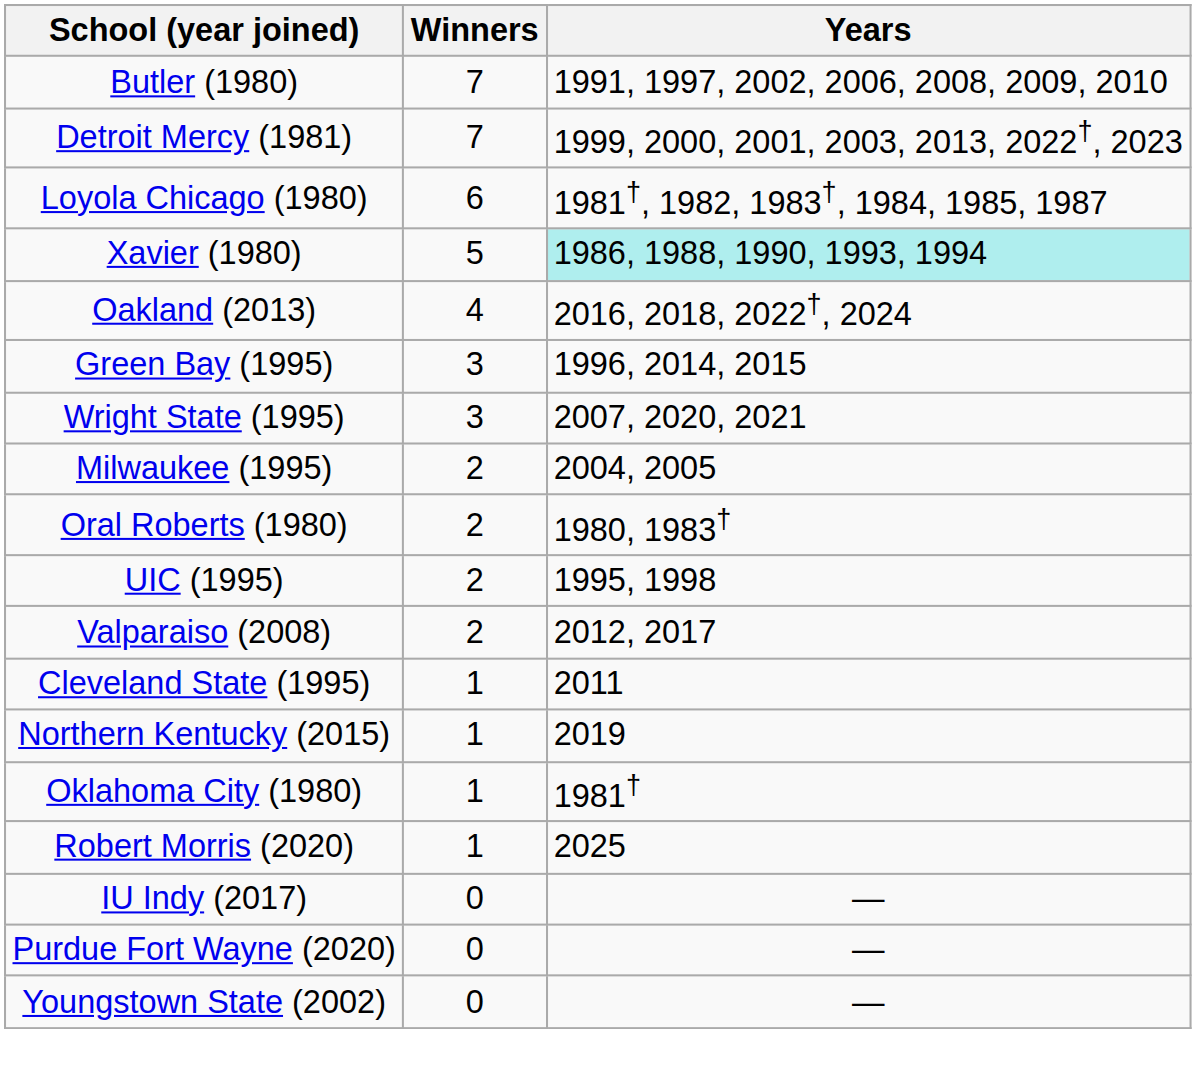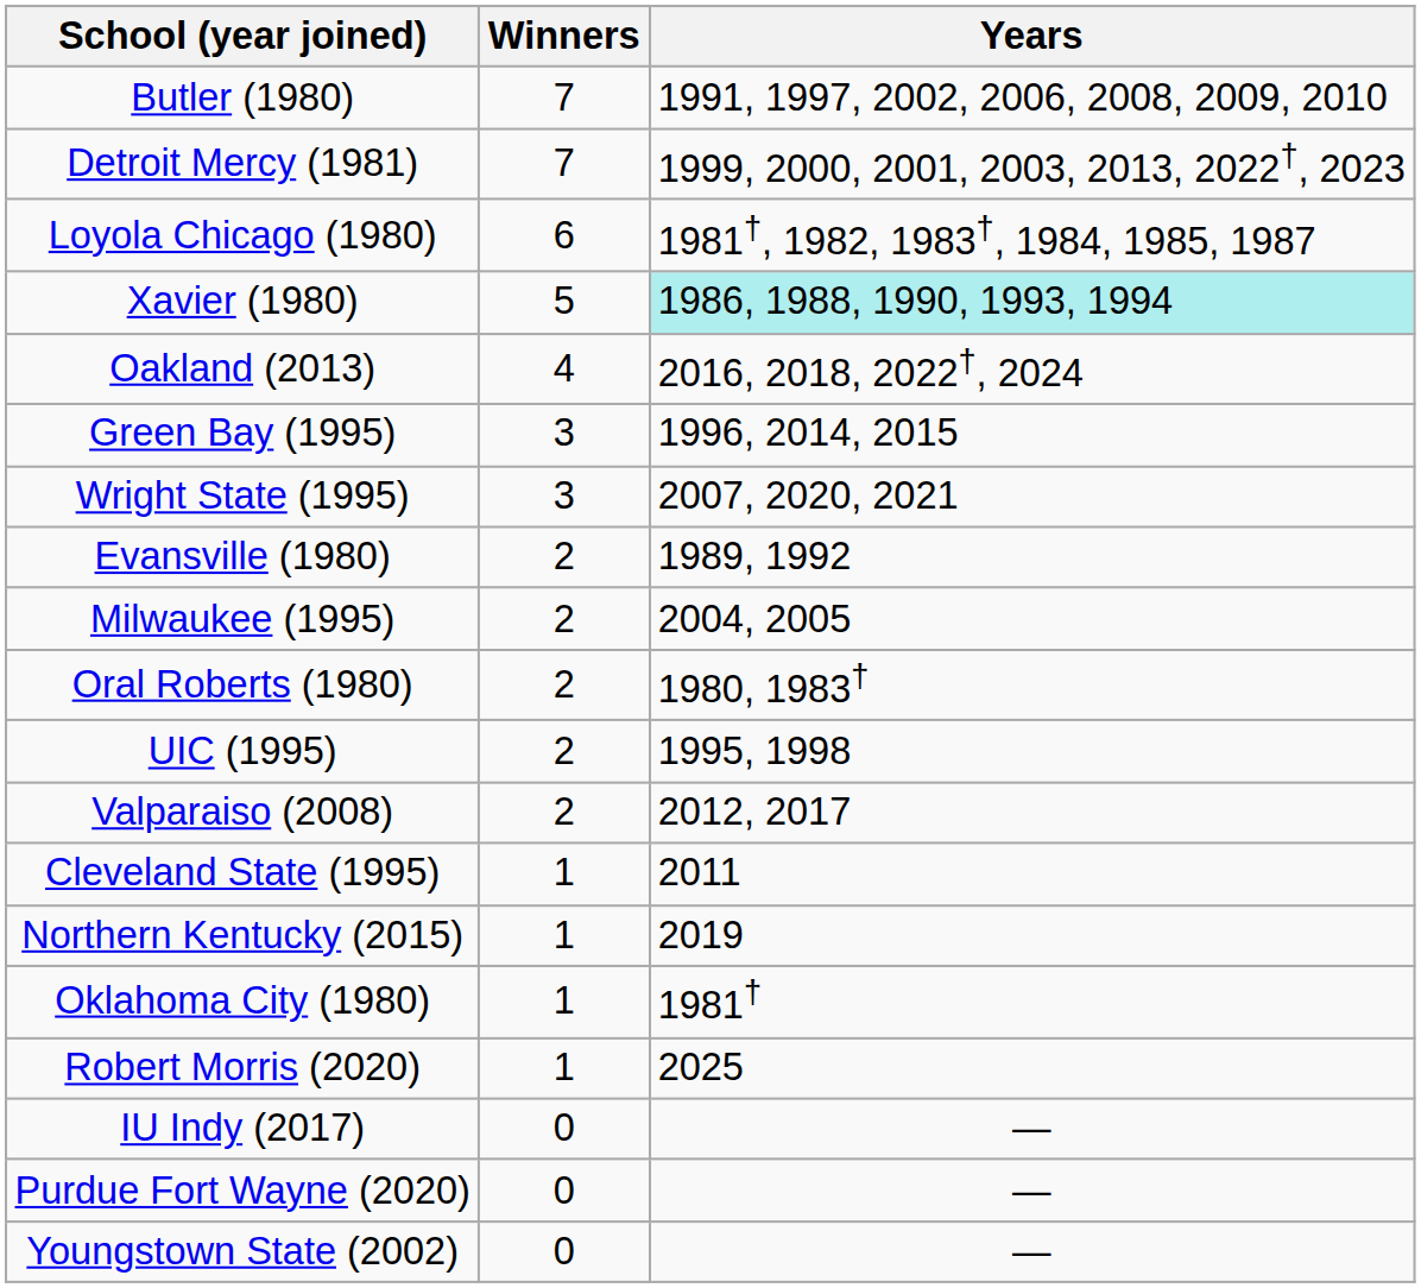+ row: Evansville (1980) | 2 | 1989, 1992
